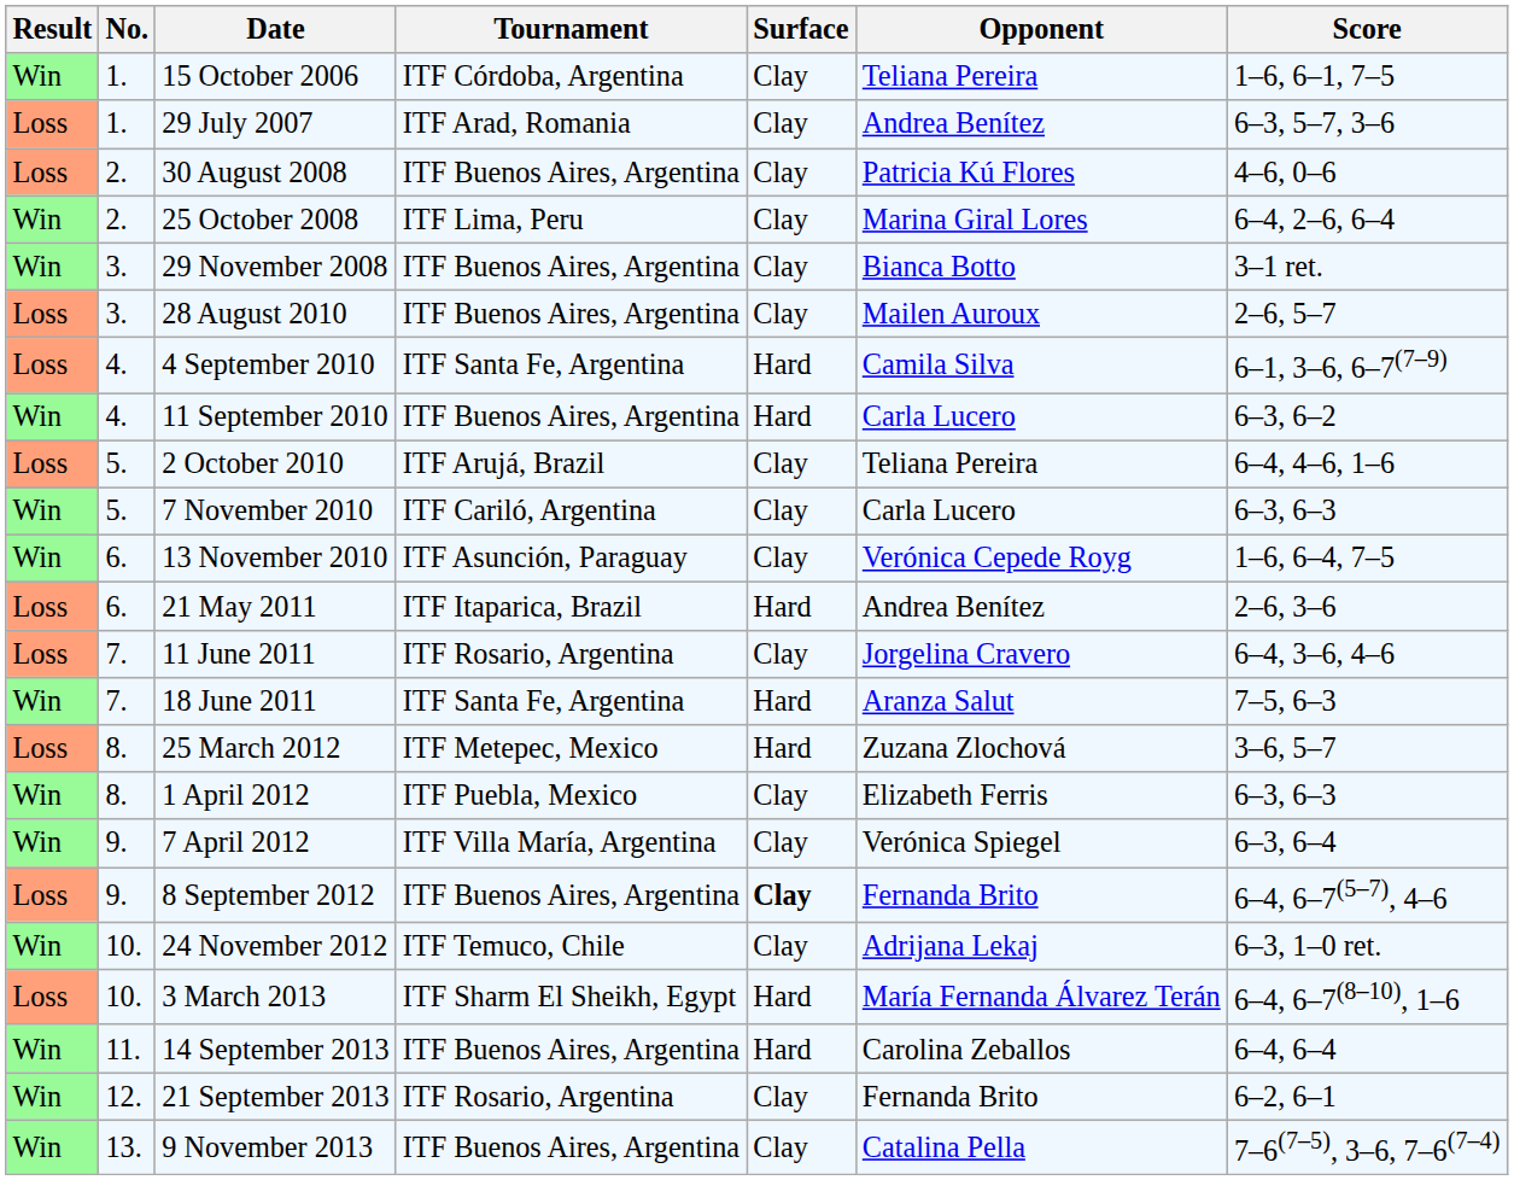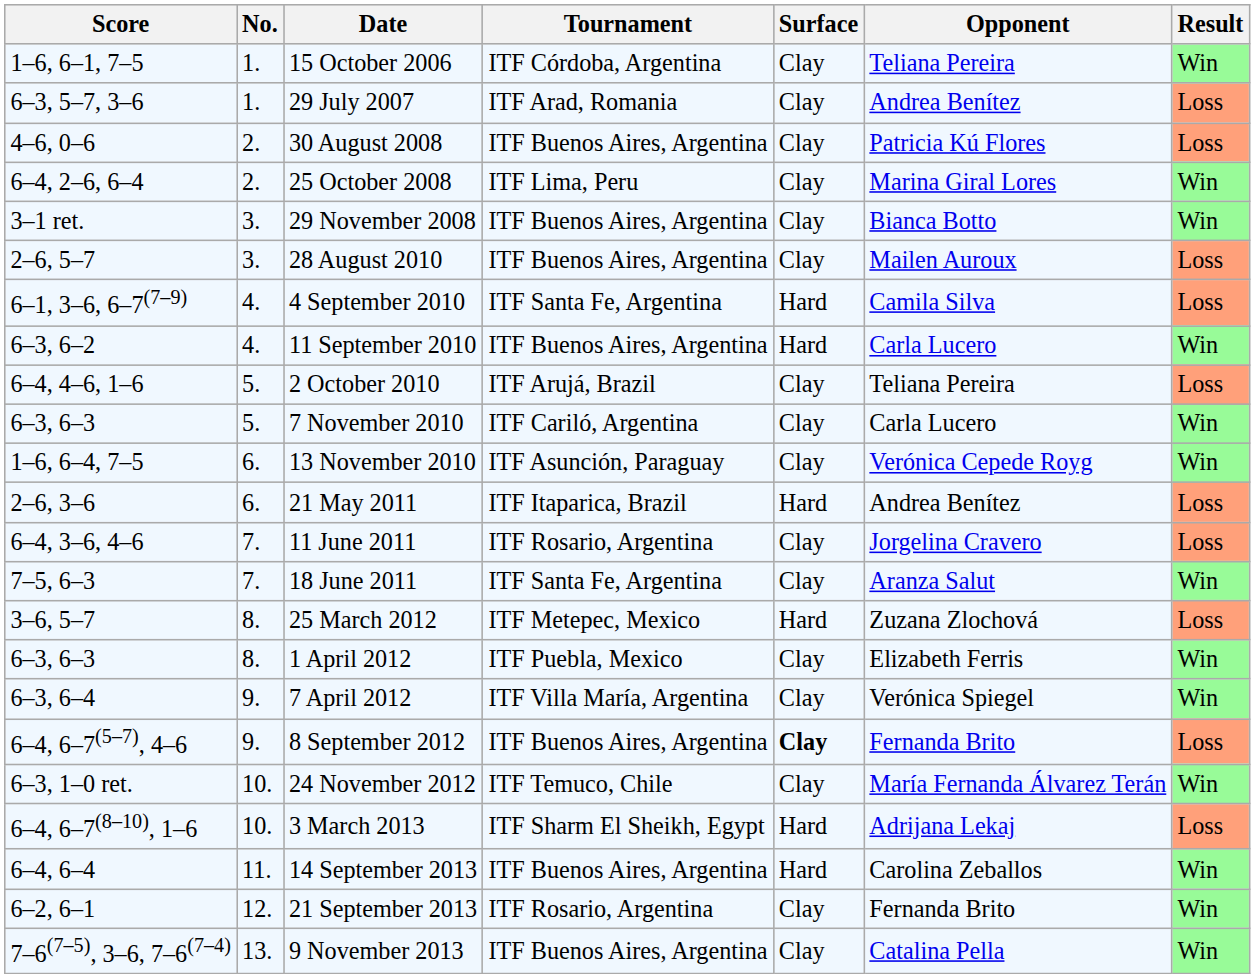columns swapped: Result <-> Score
18 June 2011 | Surface: Hard -> Clay
24 November 2012 | Opponent: Adrijana Lekaj -> María Fernanda Álvarez Terán
3 March 2013 | Opponent: María Fernanda Álvarez Terán -> Adrijana Lekaj
